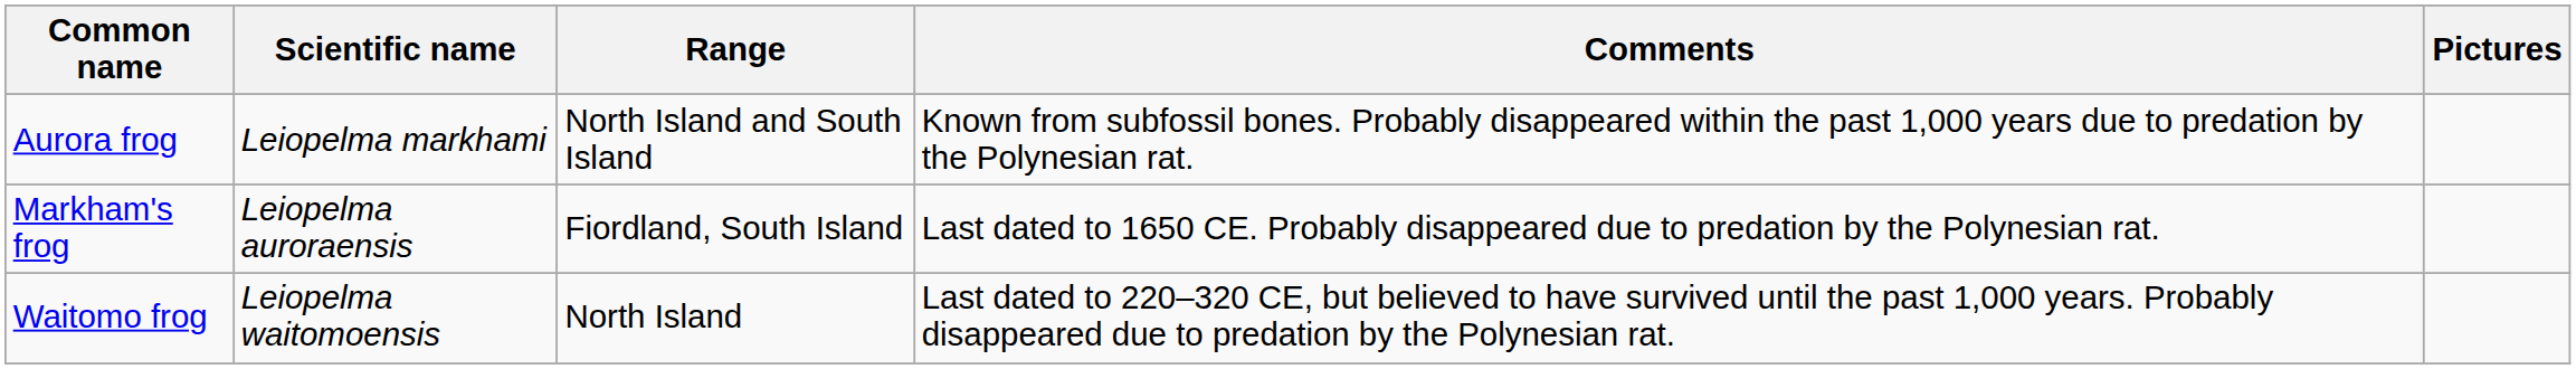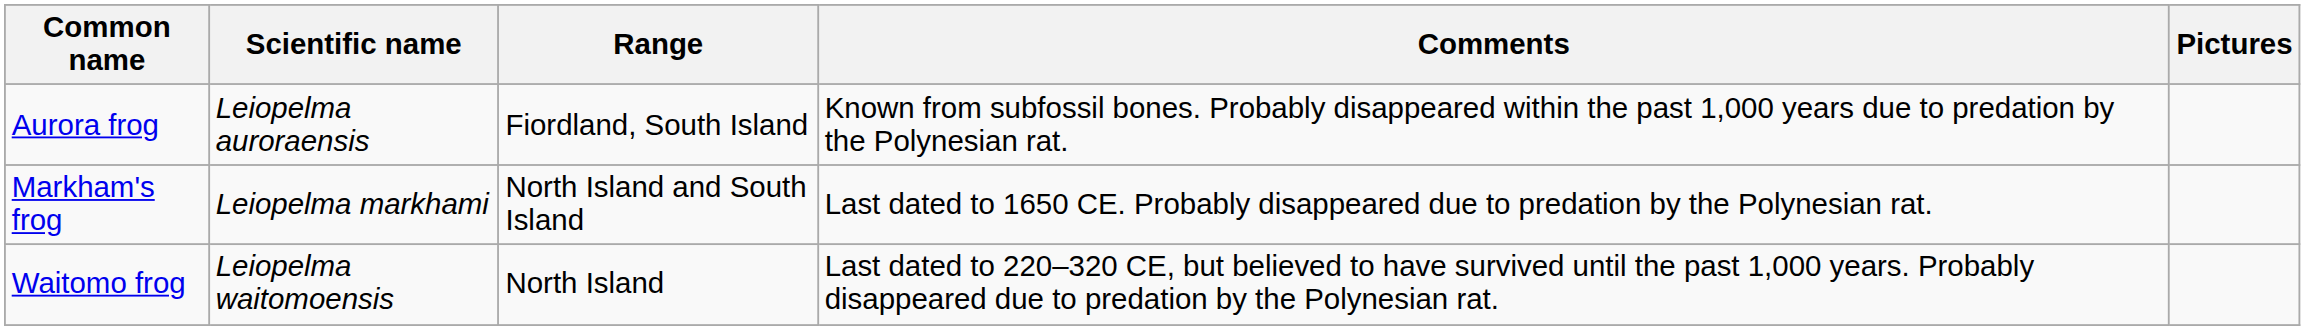Aurora frog | Scientific name: Leiopelma markhami -> Leiopelma auroraensis
Aurora frog | Range: North Island and South Island -> Fiordland, South Island
Markham's frog | Scientific name: Leiopelma auroraensis -> Leiopelma markhami
Markham's frog | Range: Fiordland, South Island -> North Island and South Island
